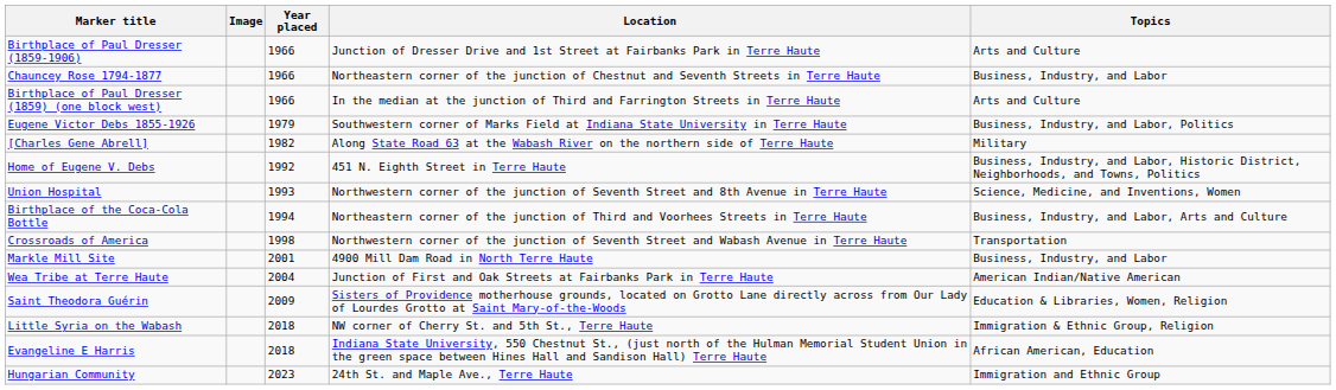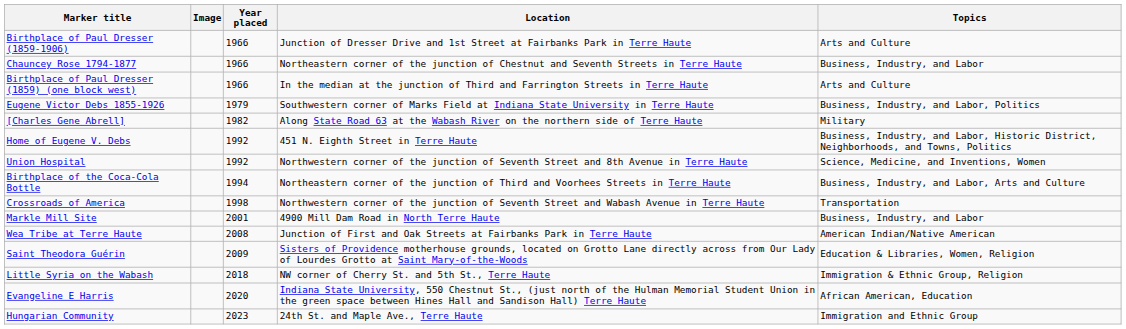Union Hospital | Year placed: 1993 -> 1992
Wea Tribe at Terre Haute | Year placed: 2004 -> 2008
Evangeline E Harris | Year placed: 2018 -> 2020
